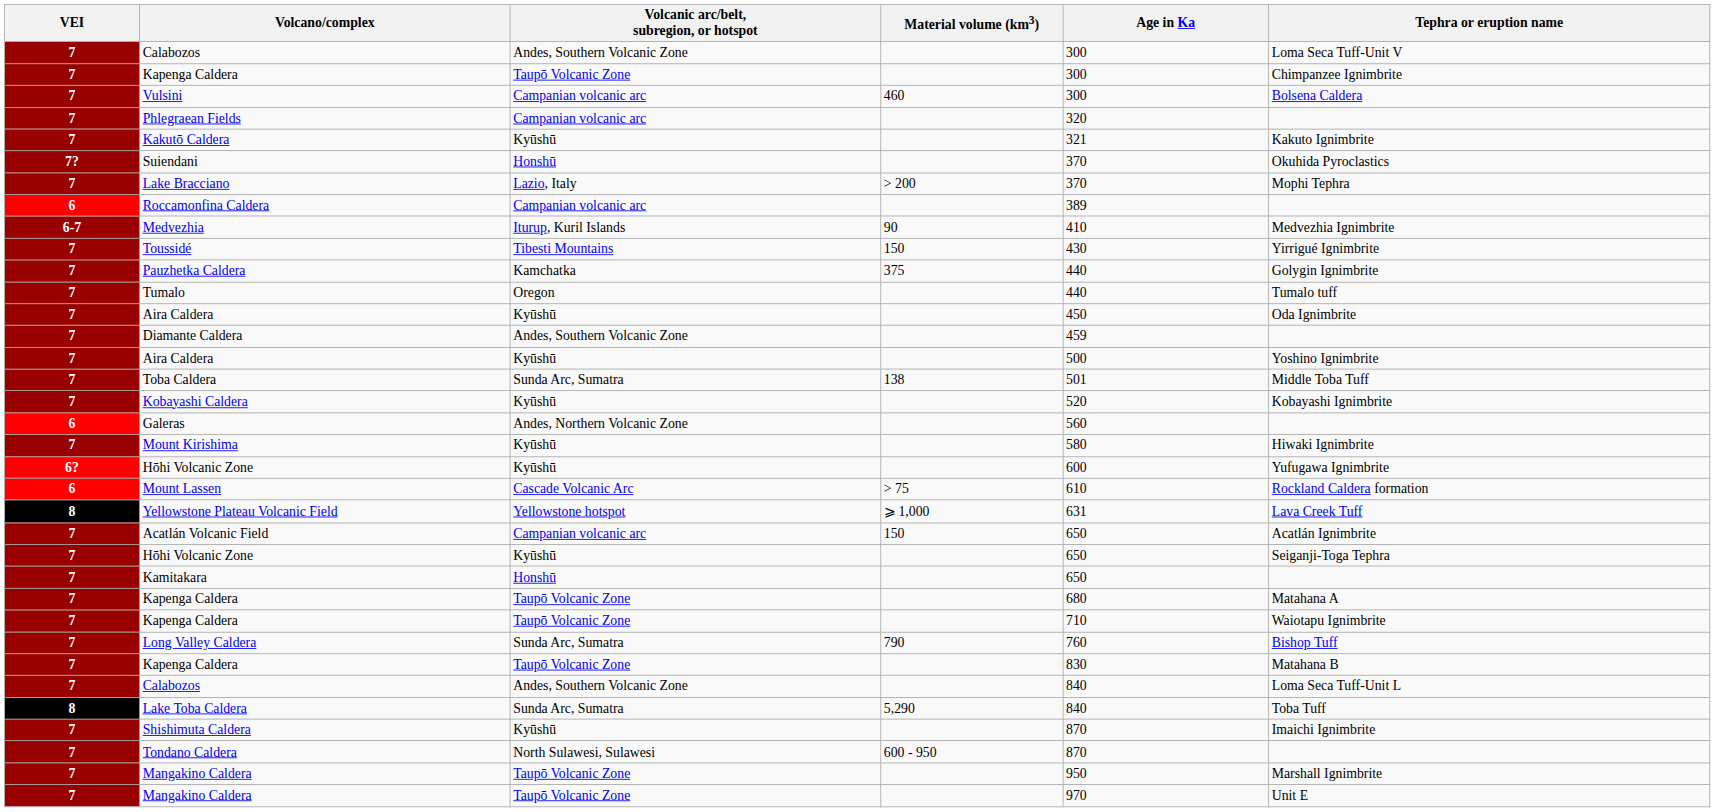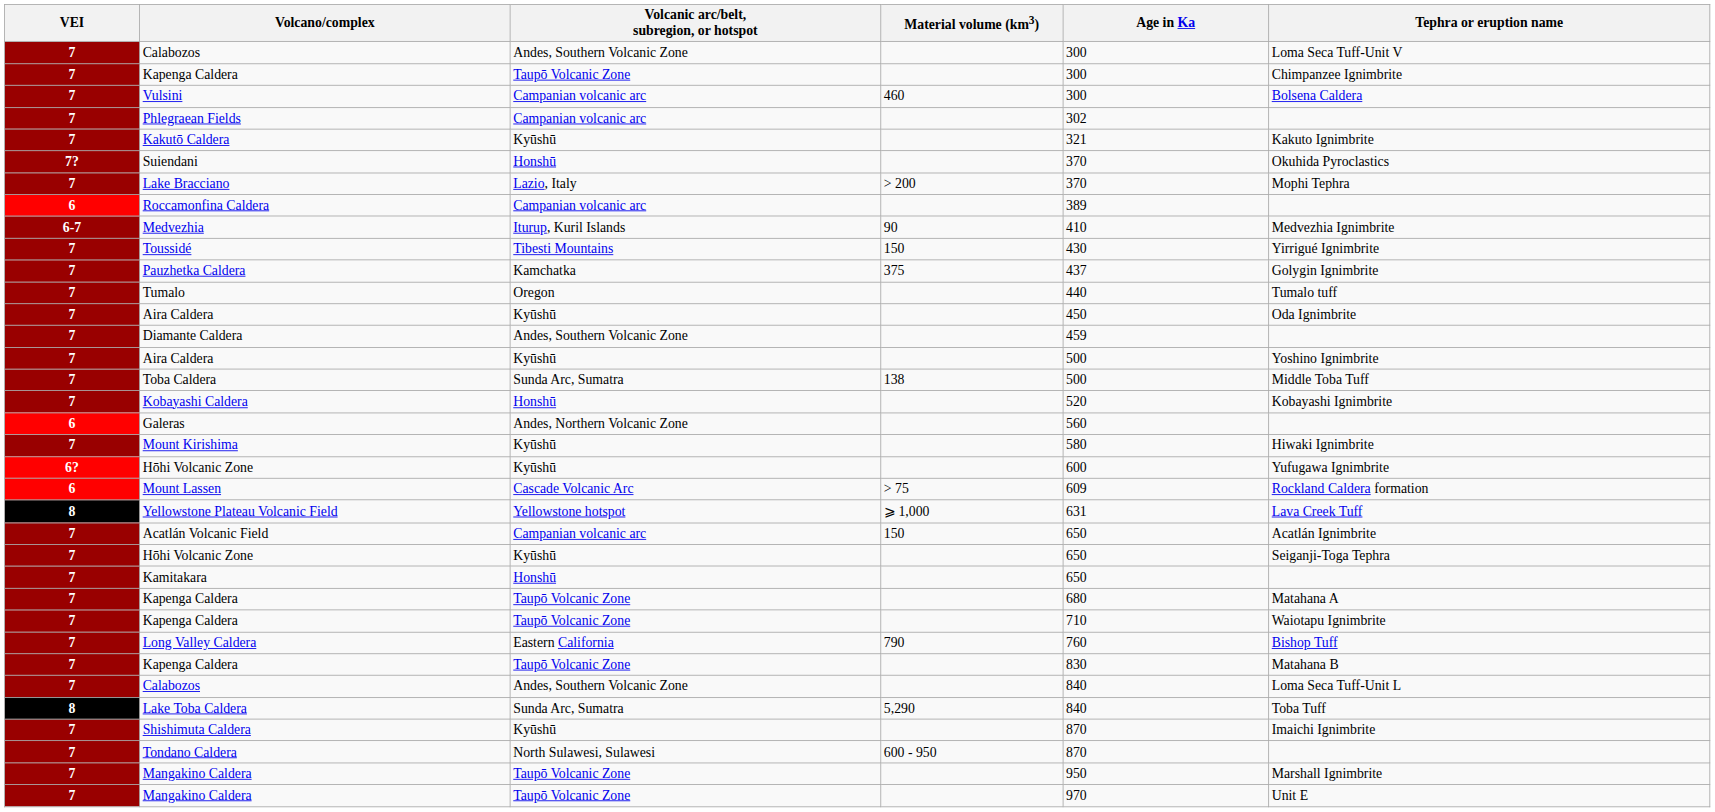Phlegraean Fields | Age in Ka: 320 -> 302
Pauzhetka Caldera | Age in Ka: 440 -> 437
Toba Caldera | Age in Ka: 501 -> 500
Kobayashi Caldera | Volcanic arc/belt, subregion, or hotspot: Kyūshū -> Honshū
Mount Lassen | Age in Ka: 610 -> 609
Long Valley Caldera | Volcanic arc/belt, subregion, or hotspot: Sunda Arc, Sumatra -> Eastern California
